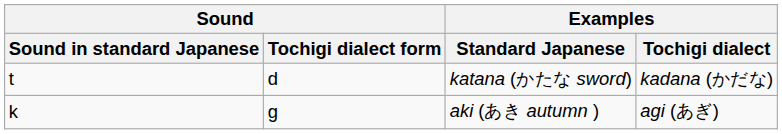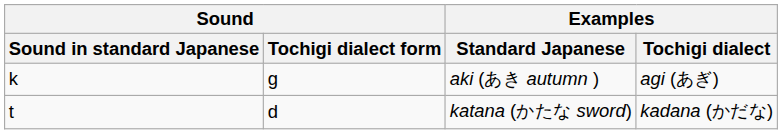rows swapped: aki (あき autumn ) <-> katana (かたな sword)
